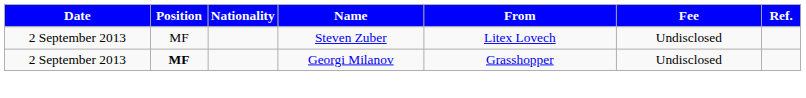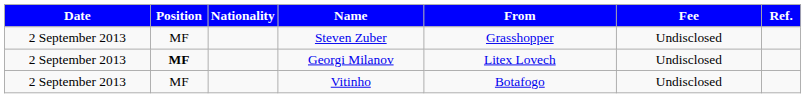Steven Zuber | From: Litex Lovech -> Grasshopper
Georgi Milanov | From: Grasshopper -> Litex Lovech
+ row: 2 September 2013 | MF | Vitinho | Botafogo | Undisclosed
